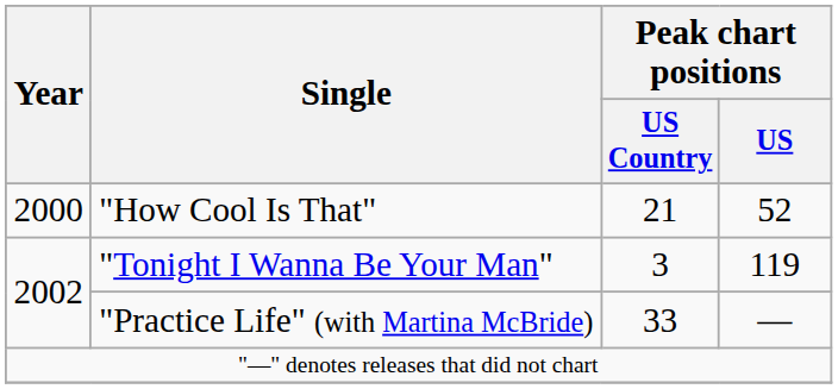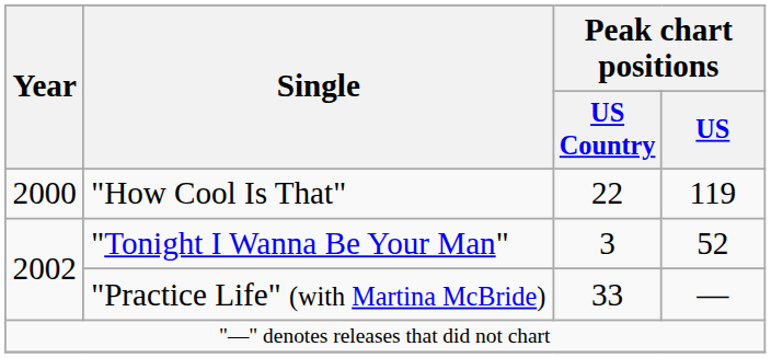"How Cool Is That" | Peak chart positions / US Country: 21 -> 22
"How Cool Is That" | Peak chart positions / US: 52 -> 119
"Tonight I Wanna Be Your Man" | Peak chart positions / US: 119 -> 52
